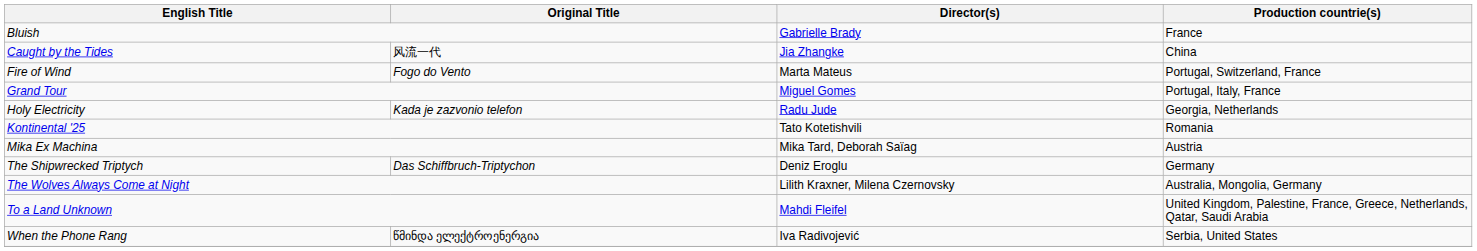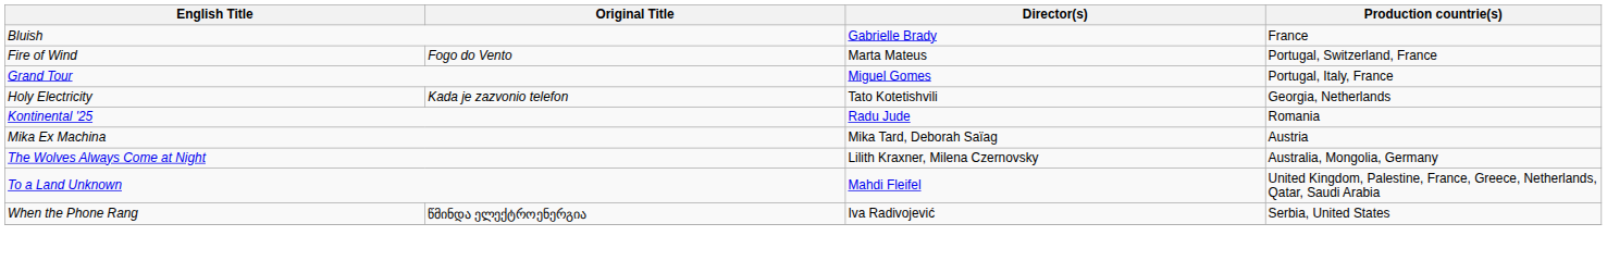- row: Caught by the Tides | 风流一代 | Jia Zhangke | China
Holy Electricity | Director(s): Radu Jude -> Tato Kotetishvili
Kontinental '25 | Director(s): Tato Kotetishvili -> Radu Jude
- row: The Shipwrecked Triptych | Das Schiffbruch-Triptychon | Deniz Eroglu | Germany
